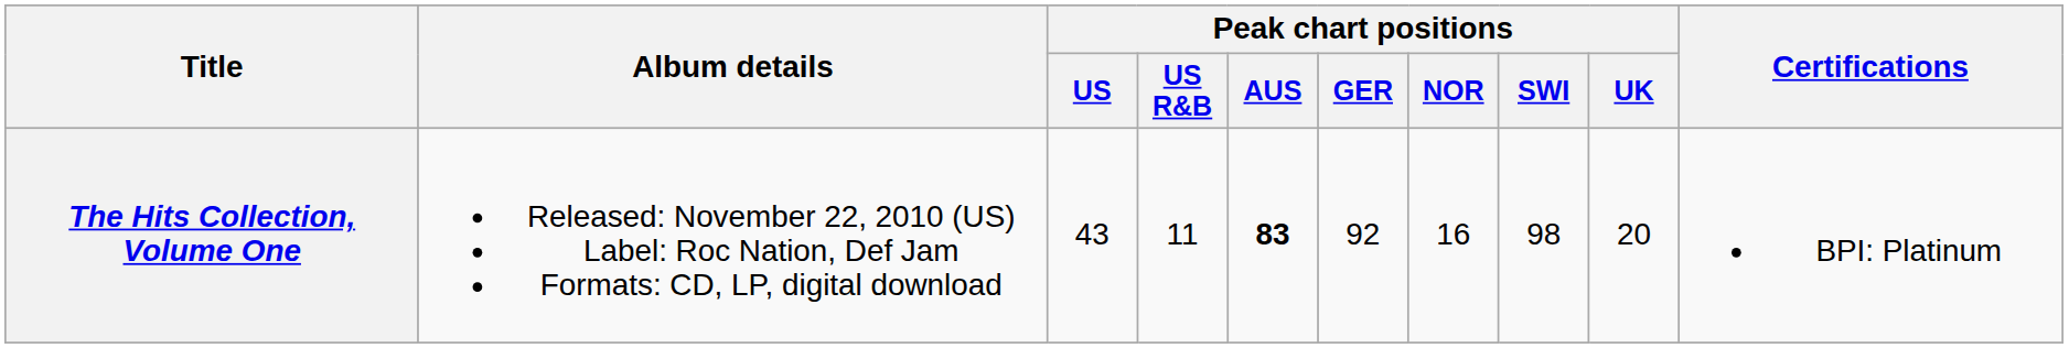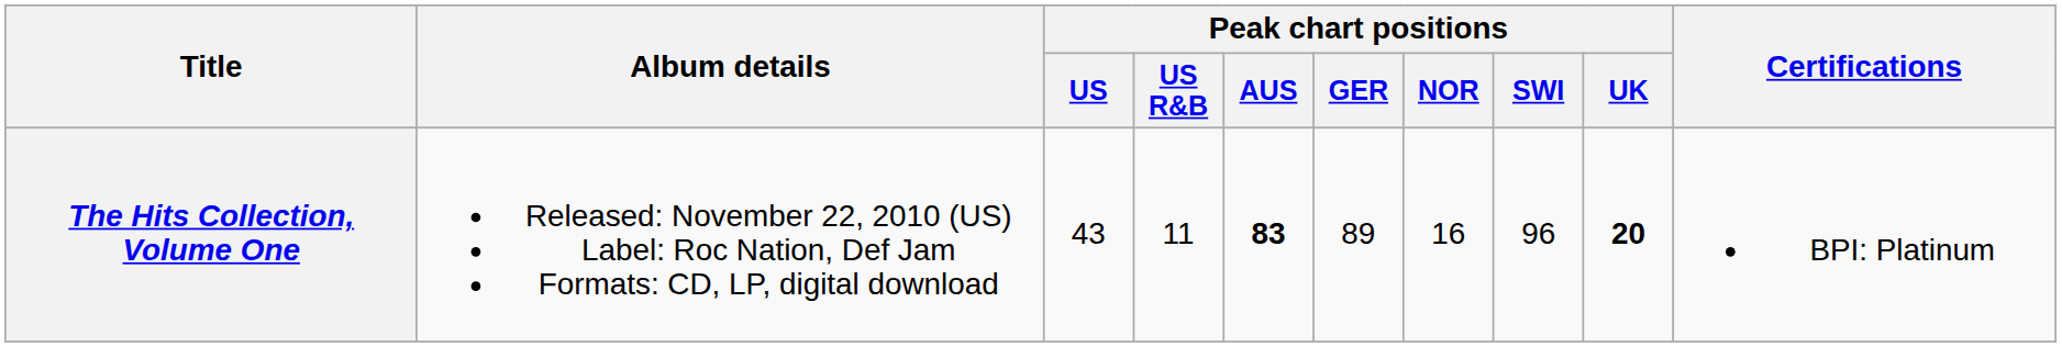The Hits Collection, Volume One | Peak chart positions / GER: 92 -> 89
The Hits Collection, Volume One | Peak chart positions / SWI: 98 -> 96
The Hits Collection, Volume One | Peak chart positions / UK: normal -> bold
